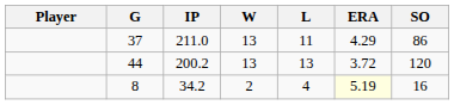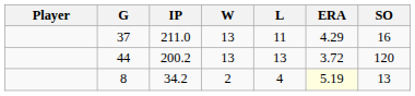37 | SO: 86 -> 16
8 | SO: 16 -> 13
